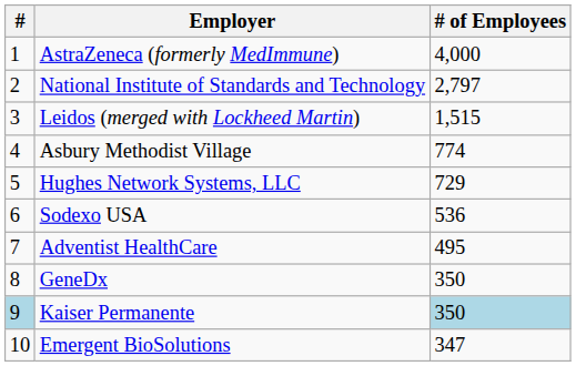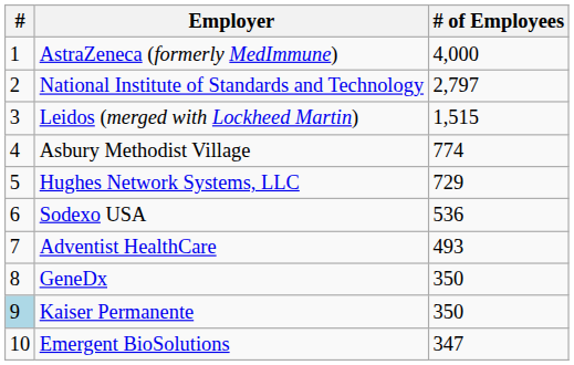Adventist HealthCare | # of Employees: 495 -> 493
Kaiser Permanente | # of Employees: lightblue background -> no background
